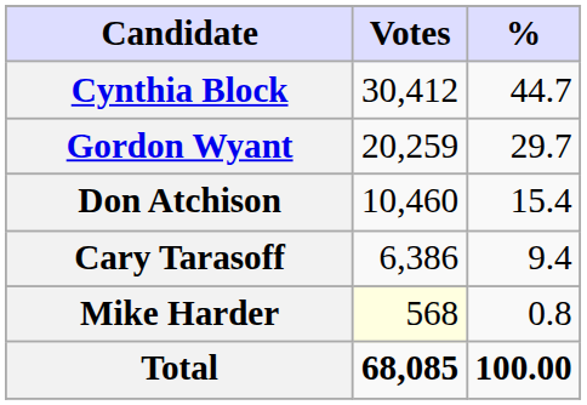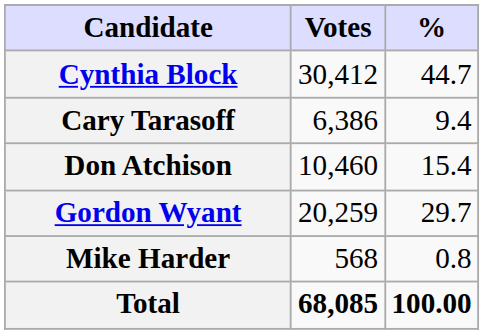rows swapped: Gordon Wyant <-> Cary Tarasoff
Mike Harder | Votes: lightyellow background -> no background
